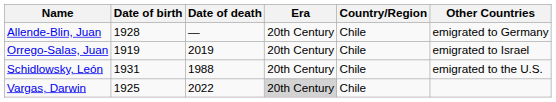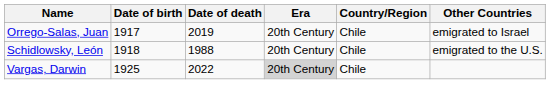- row: Allende-Blin, Juan | 1928 | — | 20th Century | Chile | emigrated to Germany
Orrego-Salas, Juan | Date of birth: 1919 -> 1917
Schidlowsky, León | Date of birth: 1931 -> 1918
